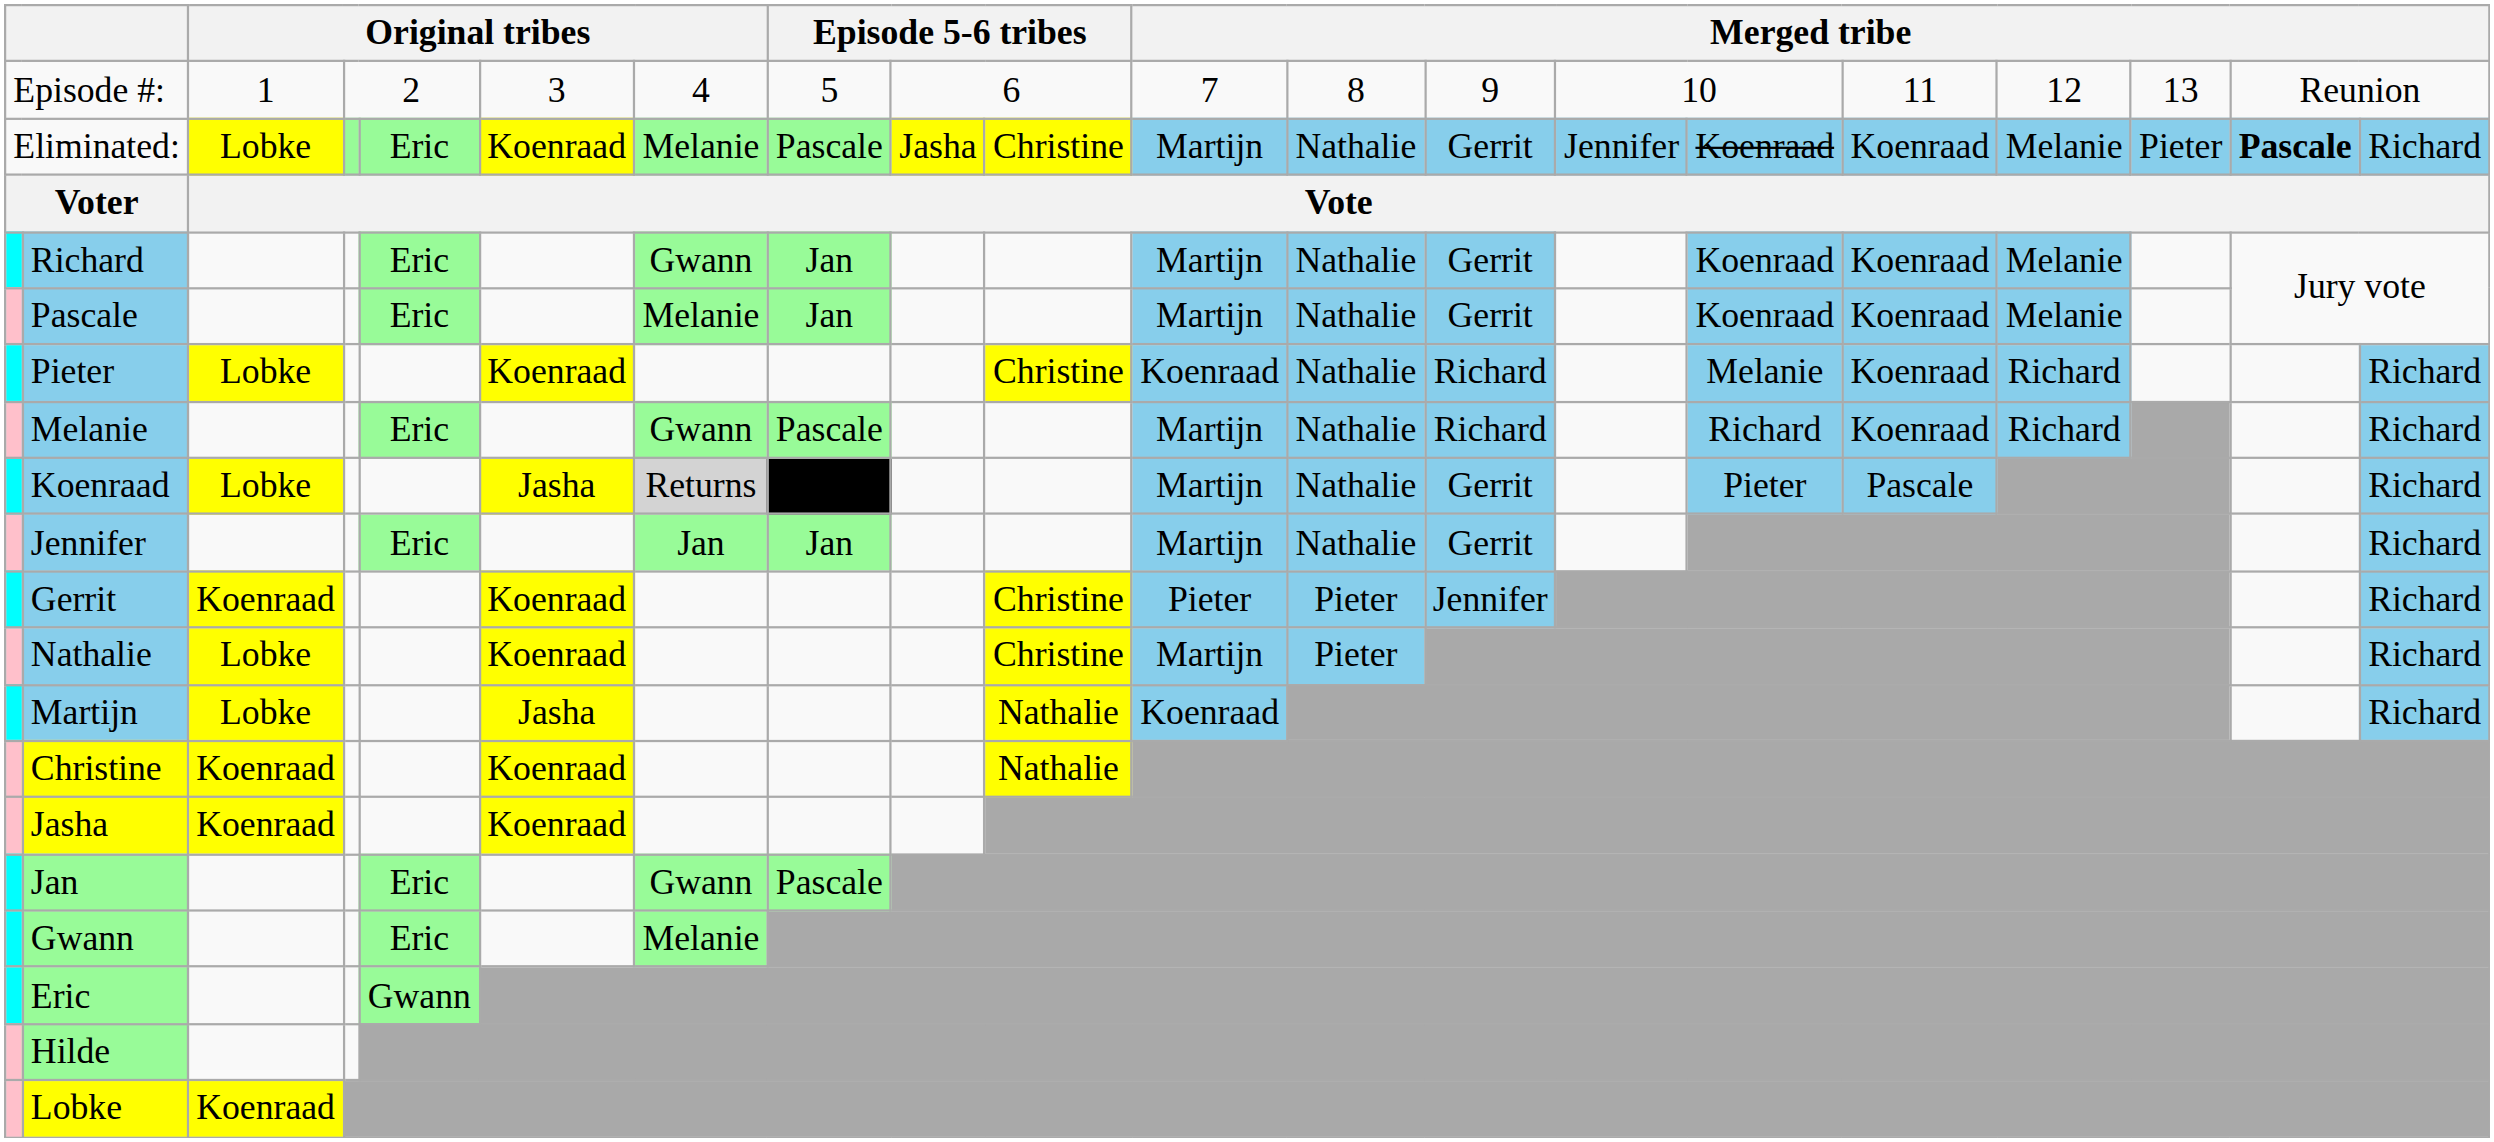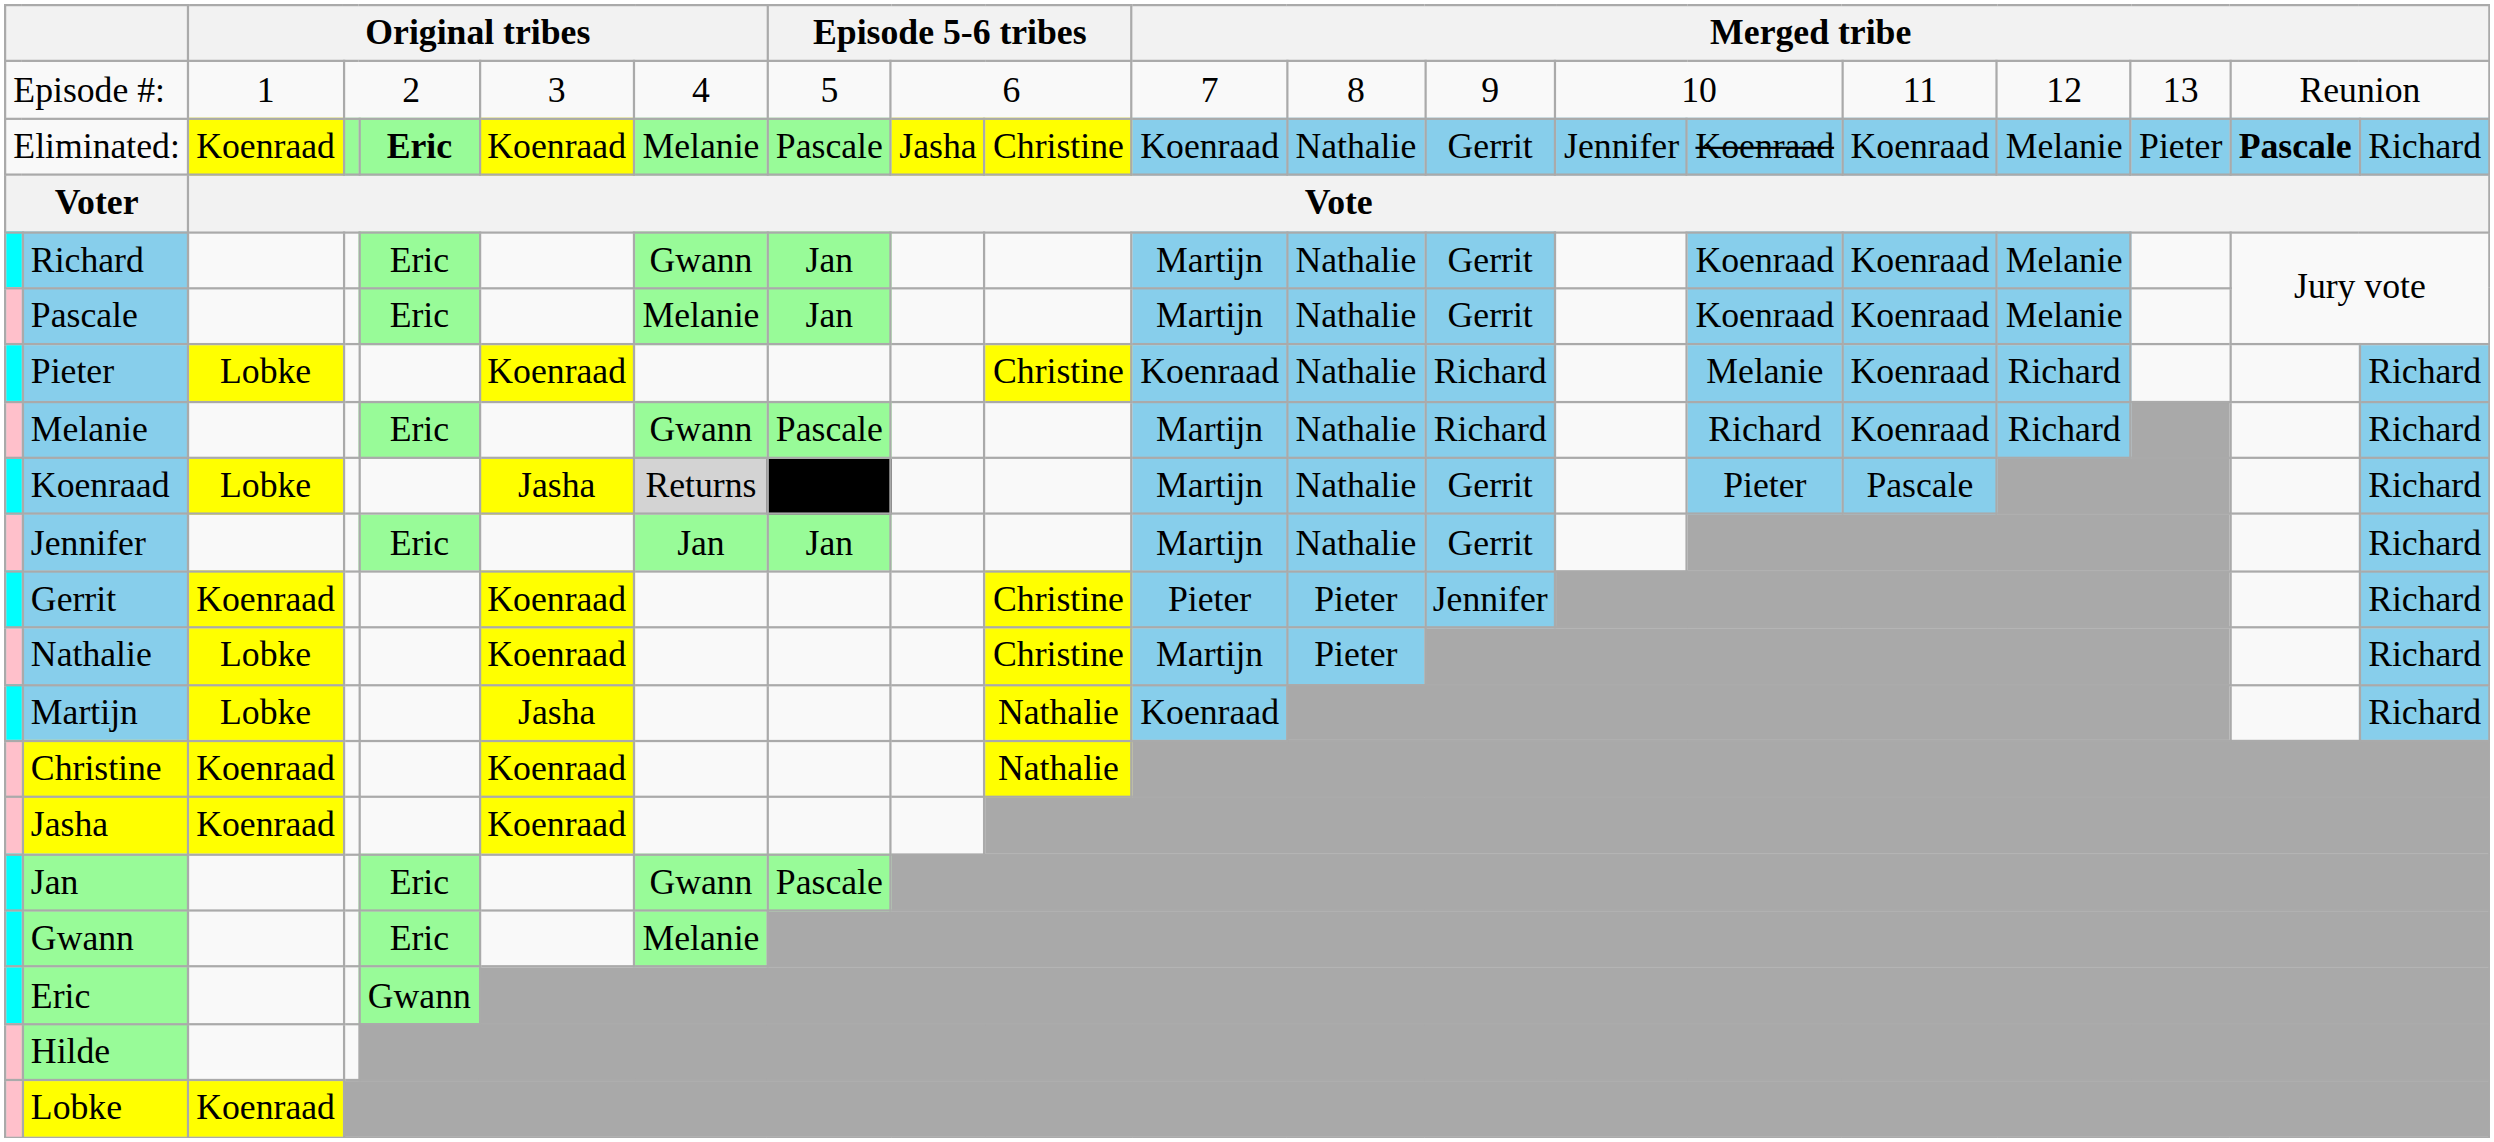Eliminated: | column 3: Lobke -> Koenraad
Eliminated: | column 5: normal -> bold
Eliminated: | column 11: Martijn -> Koenraad
